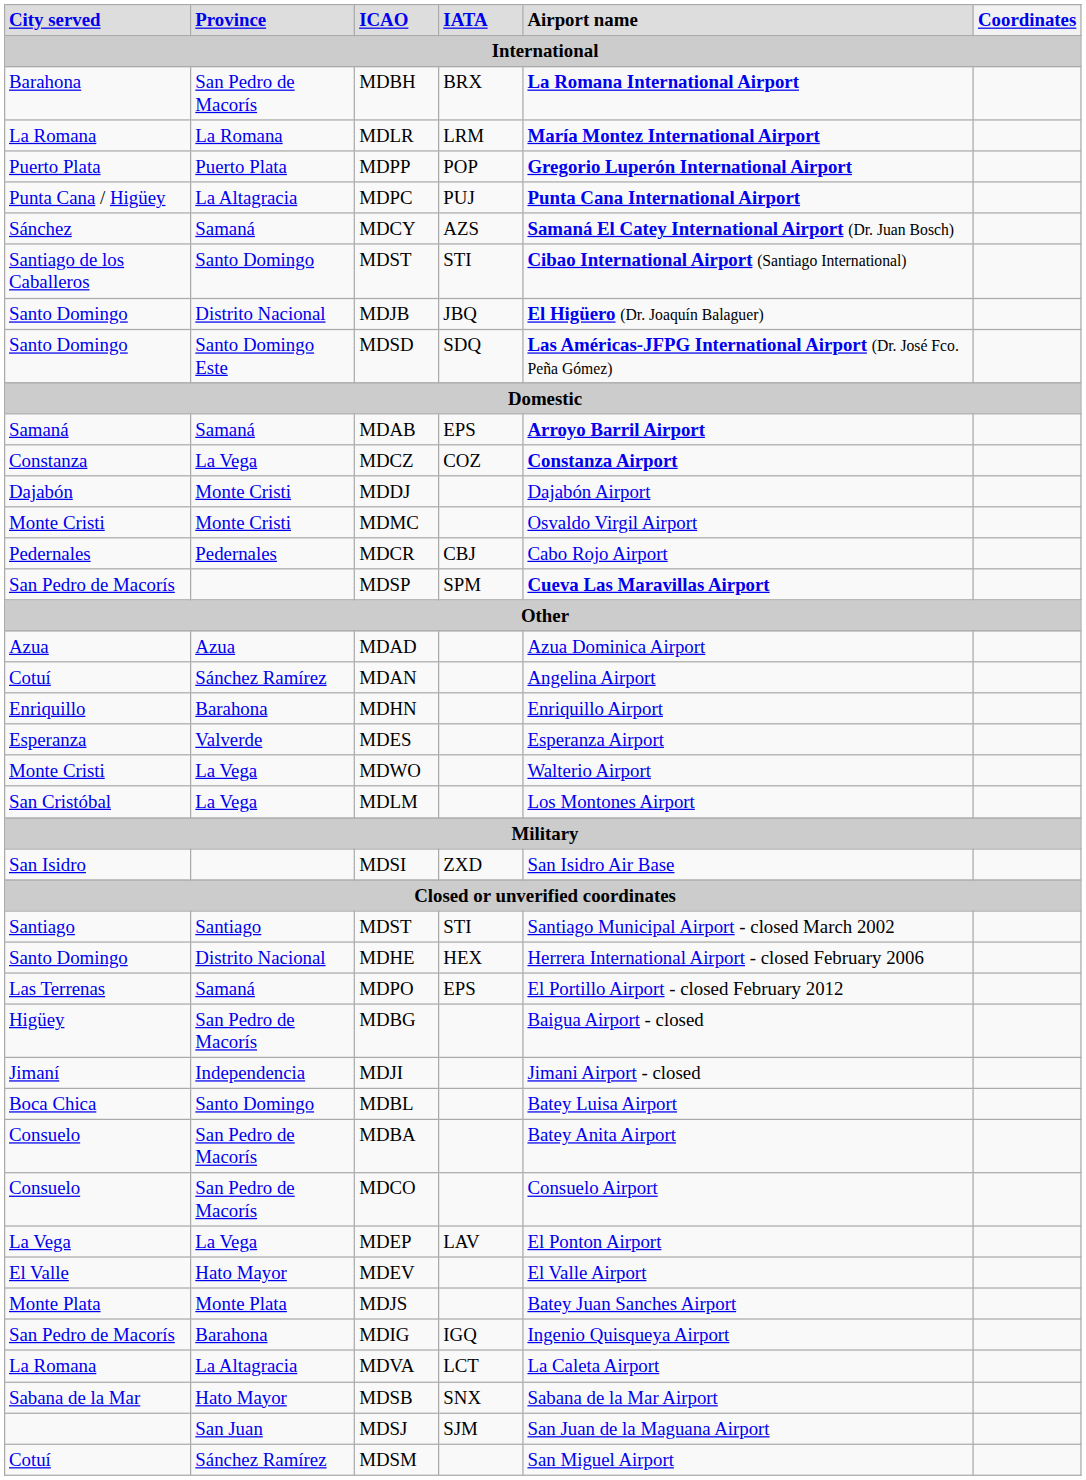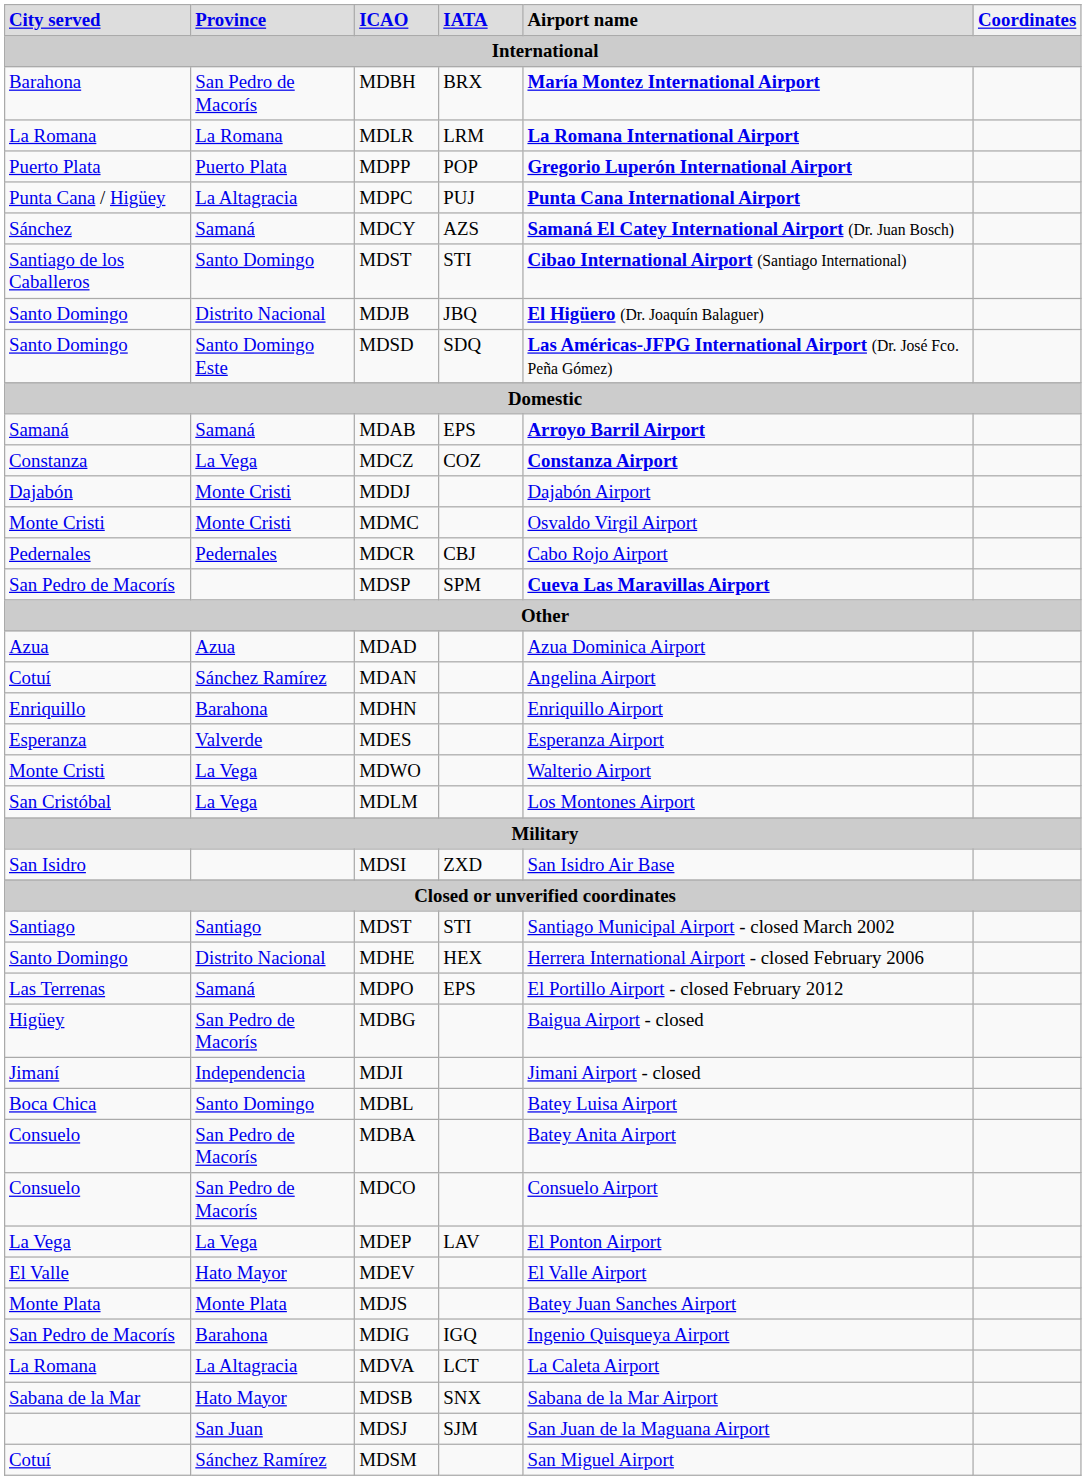MDBH | column 5: La Romana International Airport -> María Montez International Airport
MDLR | column 5: María Montez International Airport -> La Romana International Airport
